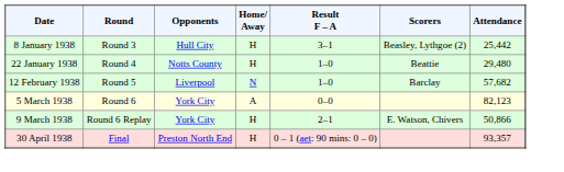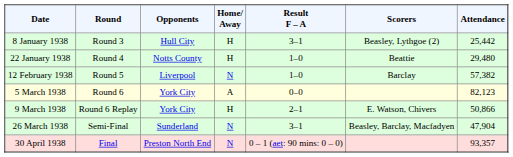12 February 1938 | Attendance: 57,682 -> 57,382
+ row: 26 March 1938 | Semi-Final | Sunderland | N | 3–1 | Beasley, Barclay, Macfadyen | 47,904
30 April 1938 | Home/ Away: H -> N
